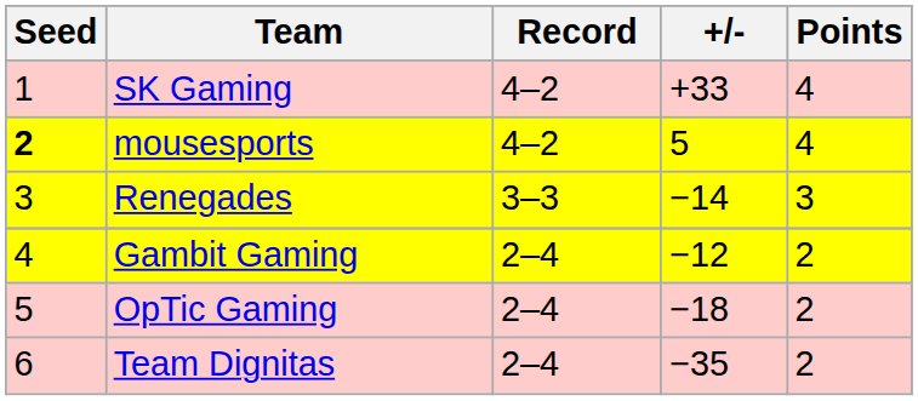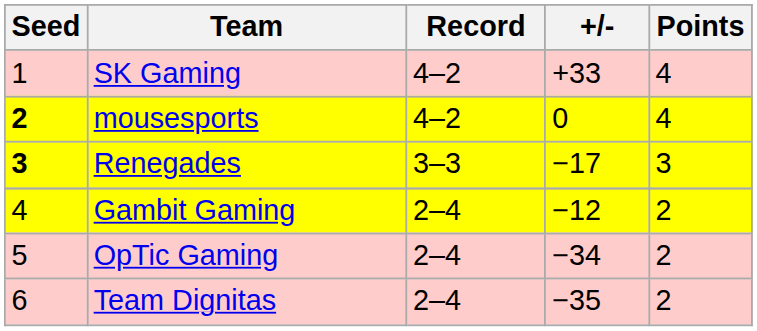mousesports | +/-: 5 -> 0
Renegades | Seed: normal -> bold
Renegades | +/-: −14 -> −17
OpTic Gaming | +/-: −18 -> −34
